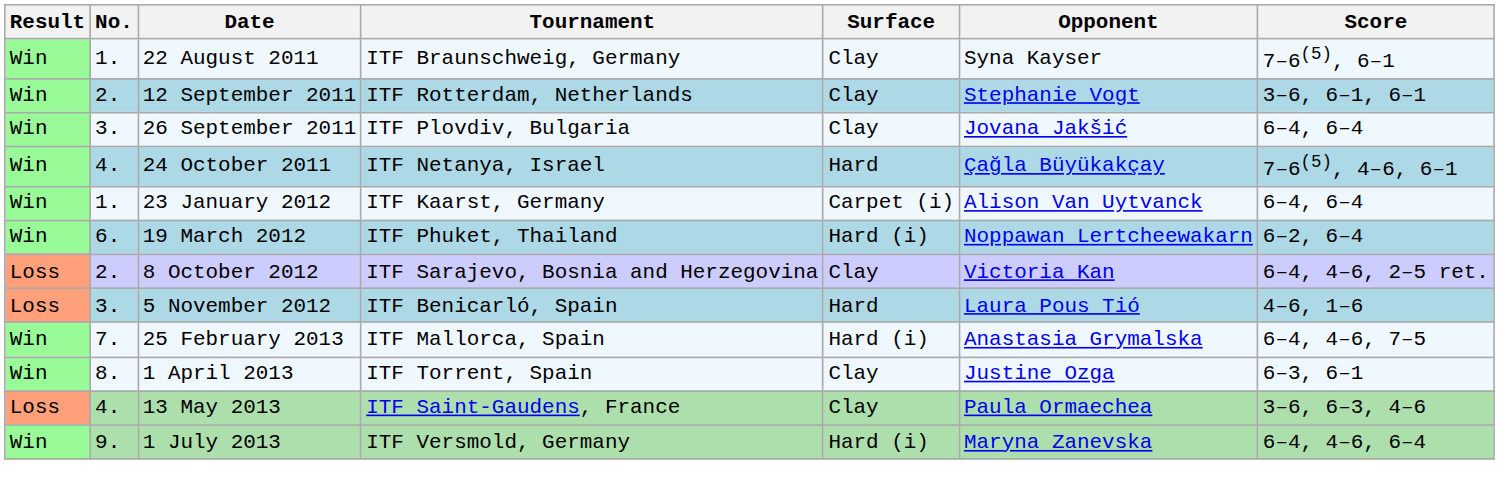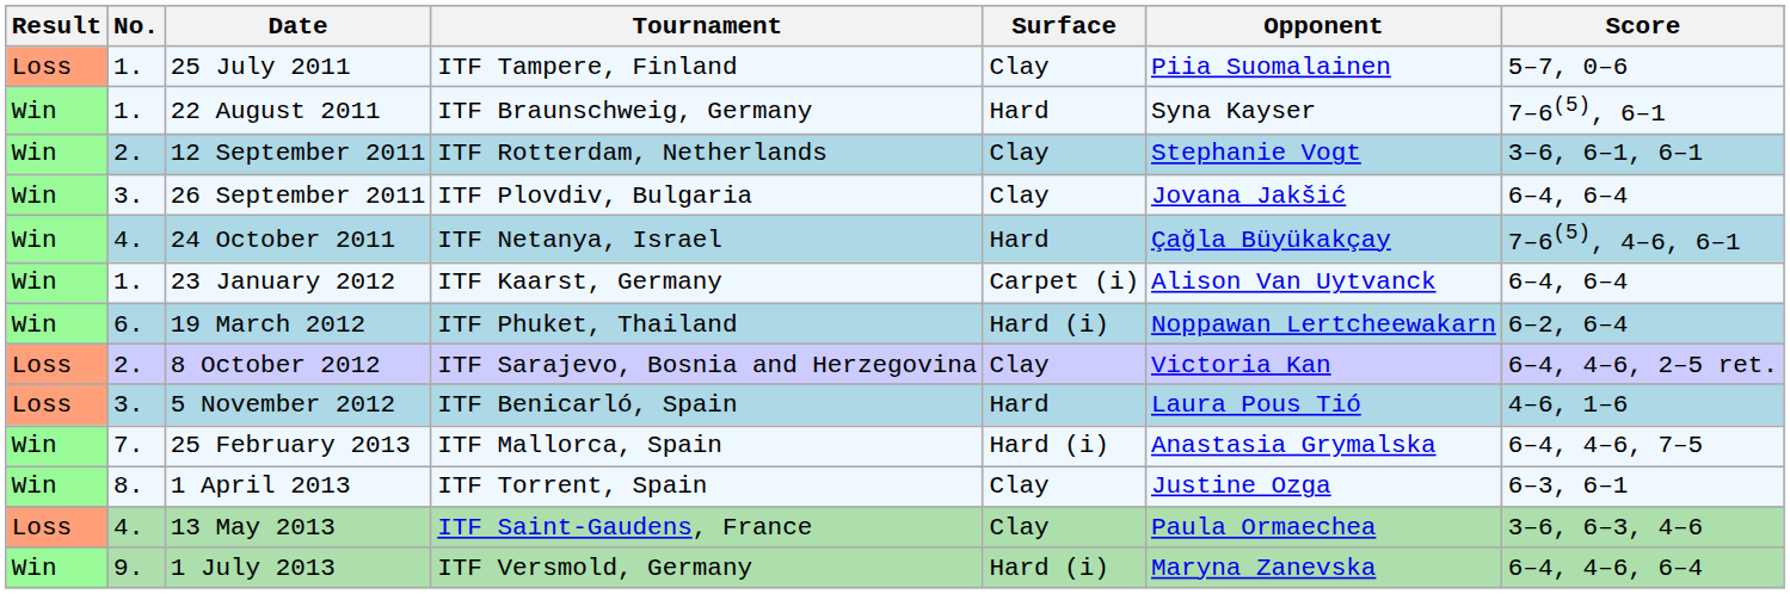+ row: Loss | 1. | 25 July 2011 | ITF Tampere, Finland | Clay | Piia Suomalainen | 5–7, 0–6
22 August 2011 | Surface: Clay -> Hard
